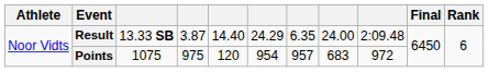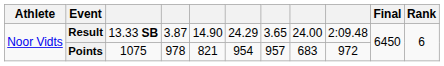Result | column 5: 14.40 -> 14.90
Result | column 7: 6.35 -> 3.65
Points | column 4: 975 -> 978
Points | column 5: 120 -> 821
